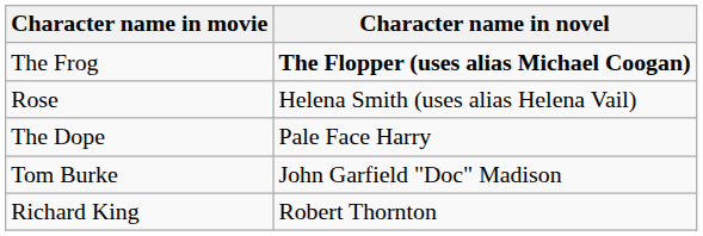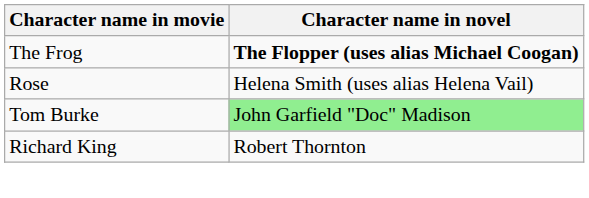- row: The Dope | Pale Face Harry
Tom Burke | Character name in novel: no background -> lightgreen background
